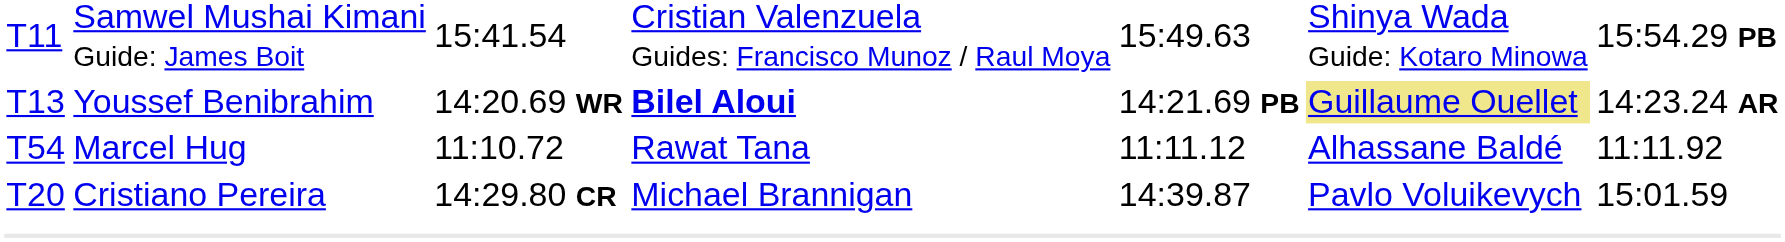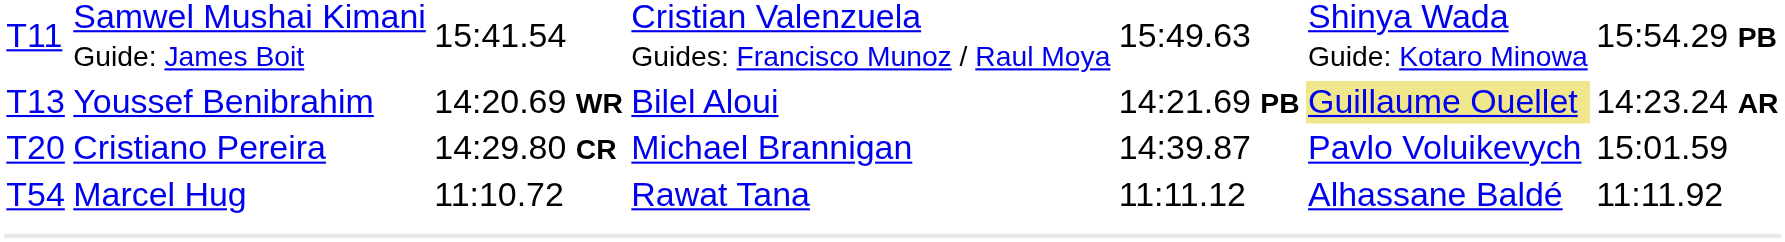T13 | column 4: bold -> normal
rows swapped: T20 <-> T54
